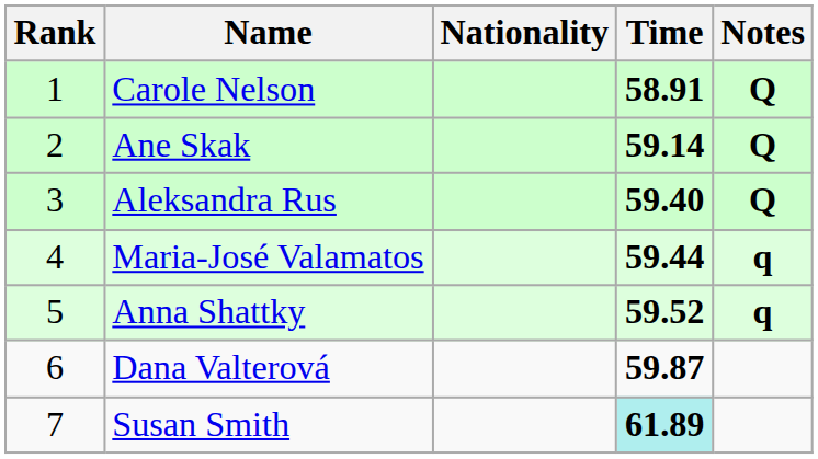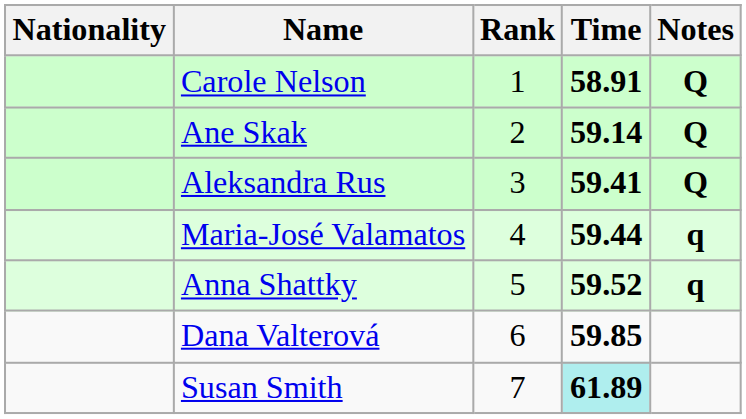columns swapped: Rank <-> Nationality
Aleksandra Rus | Time: 59.40 -> 59.41
Dana Valterová | Time: 59.87 -> 59.85
